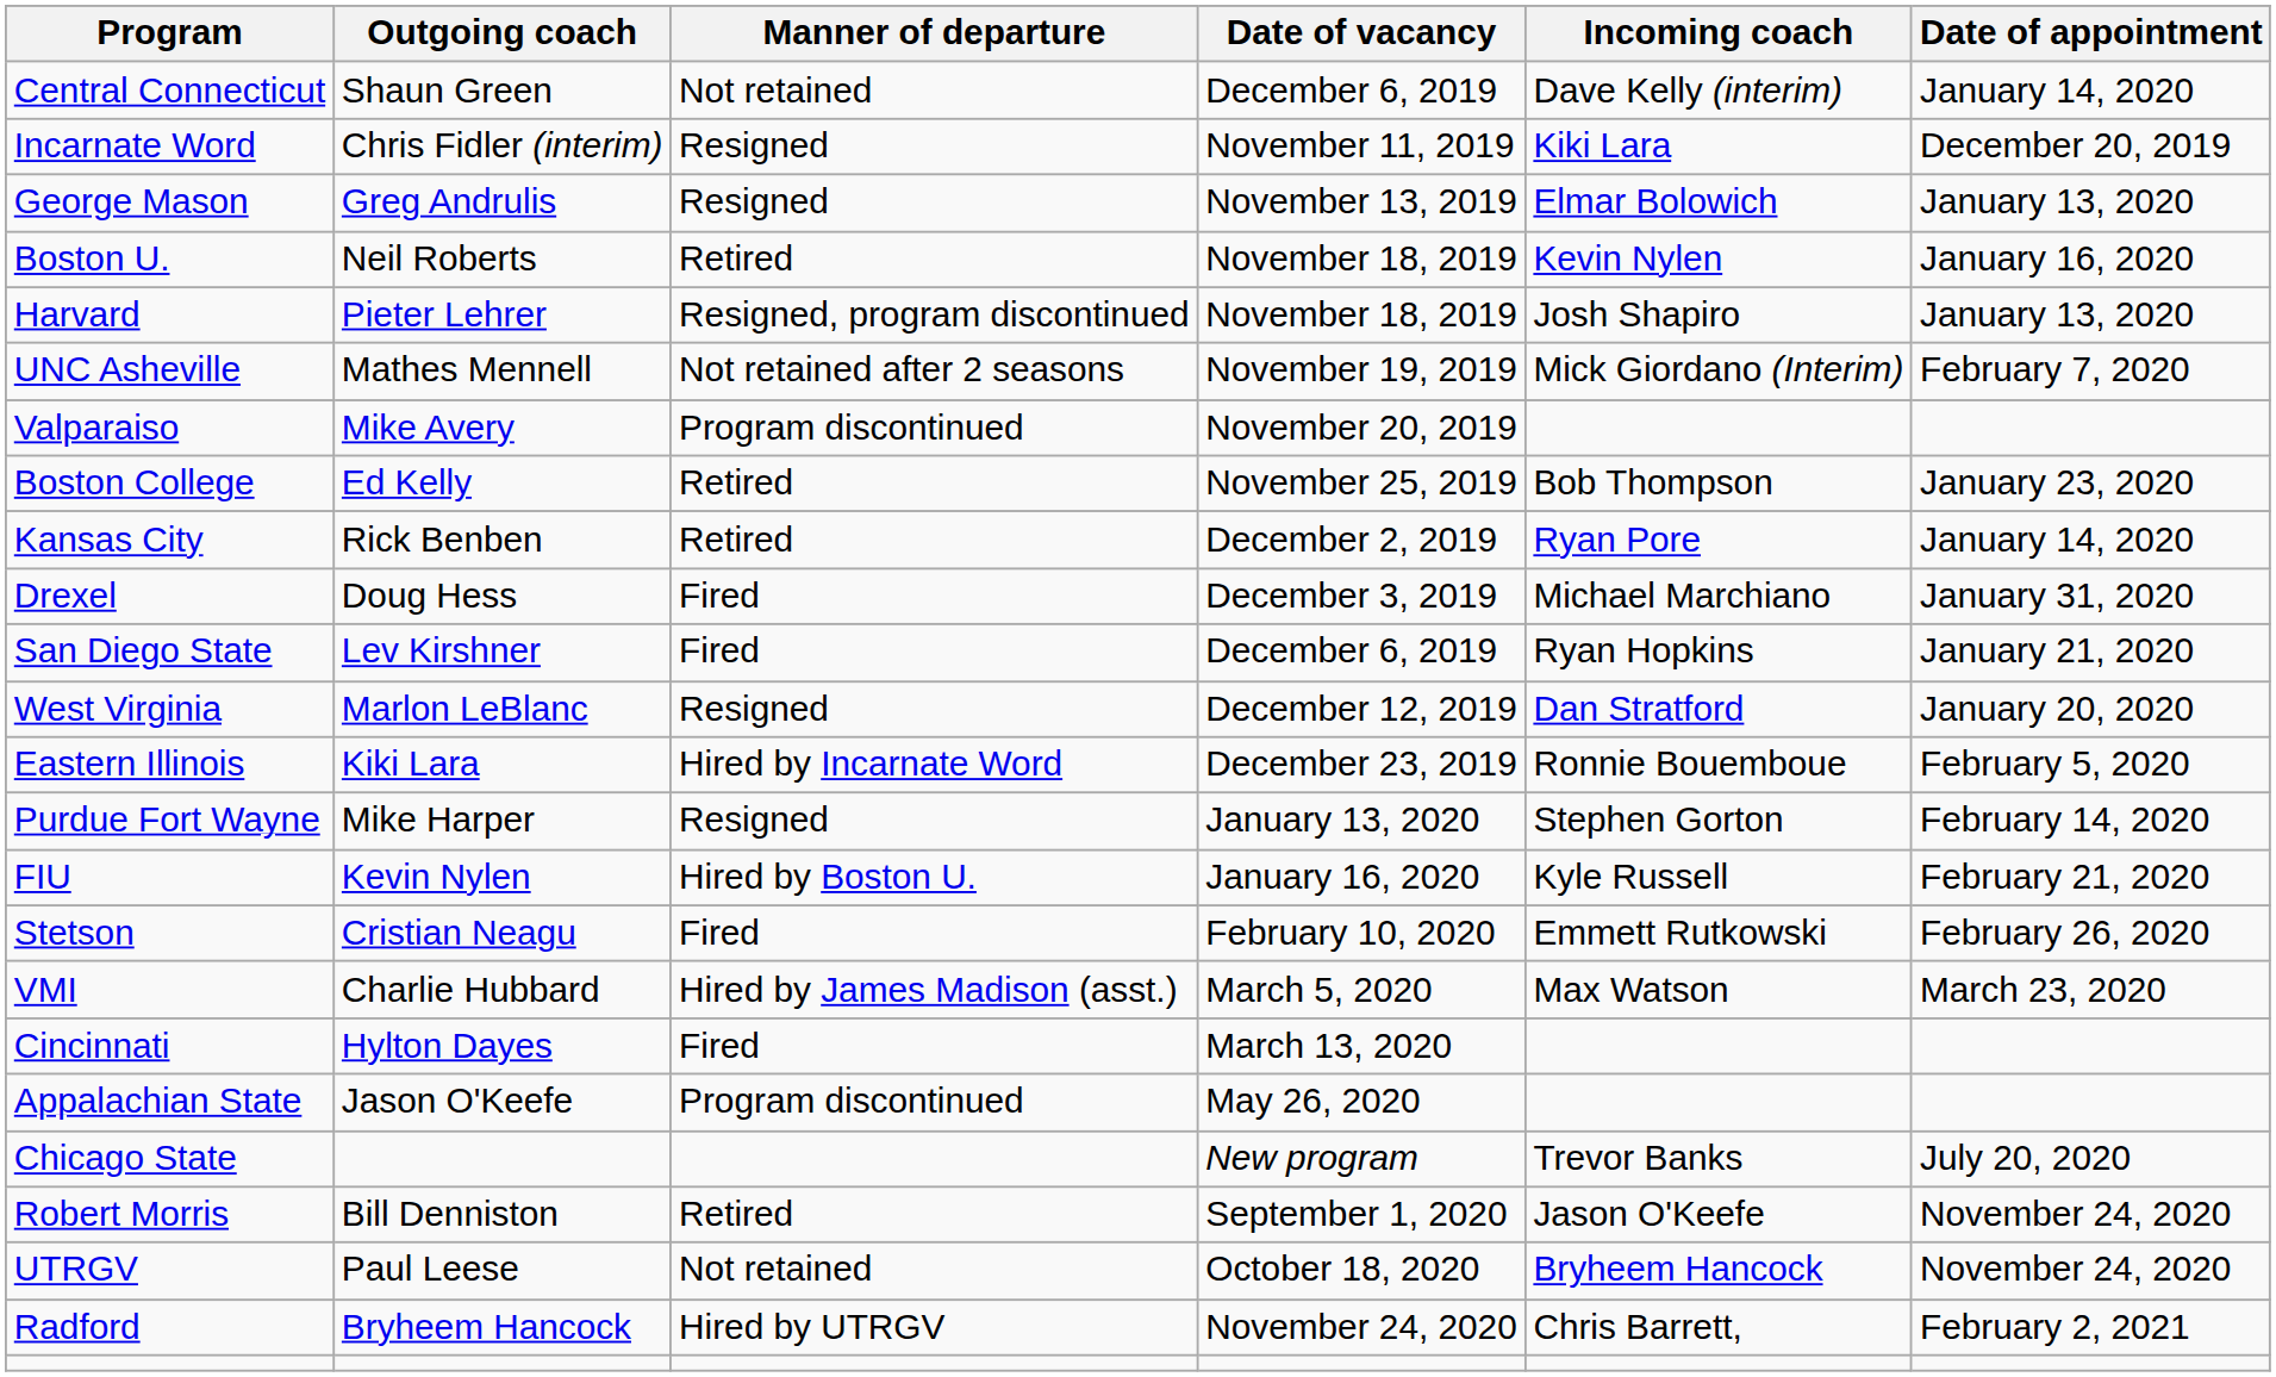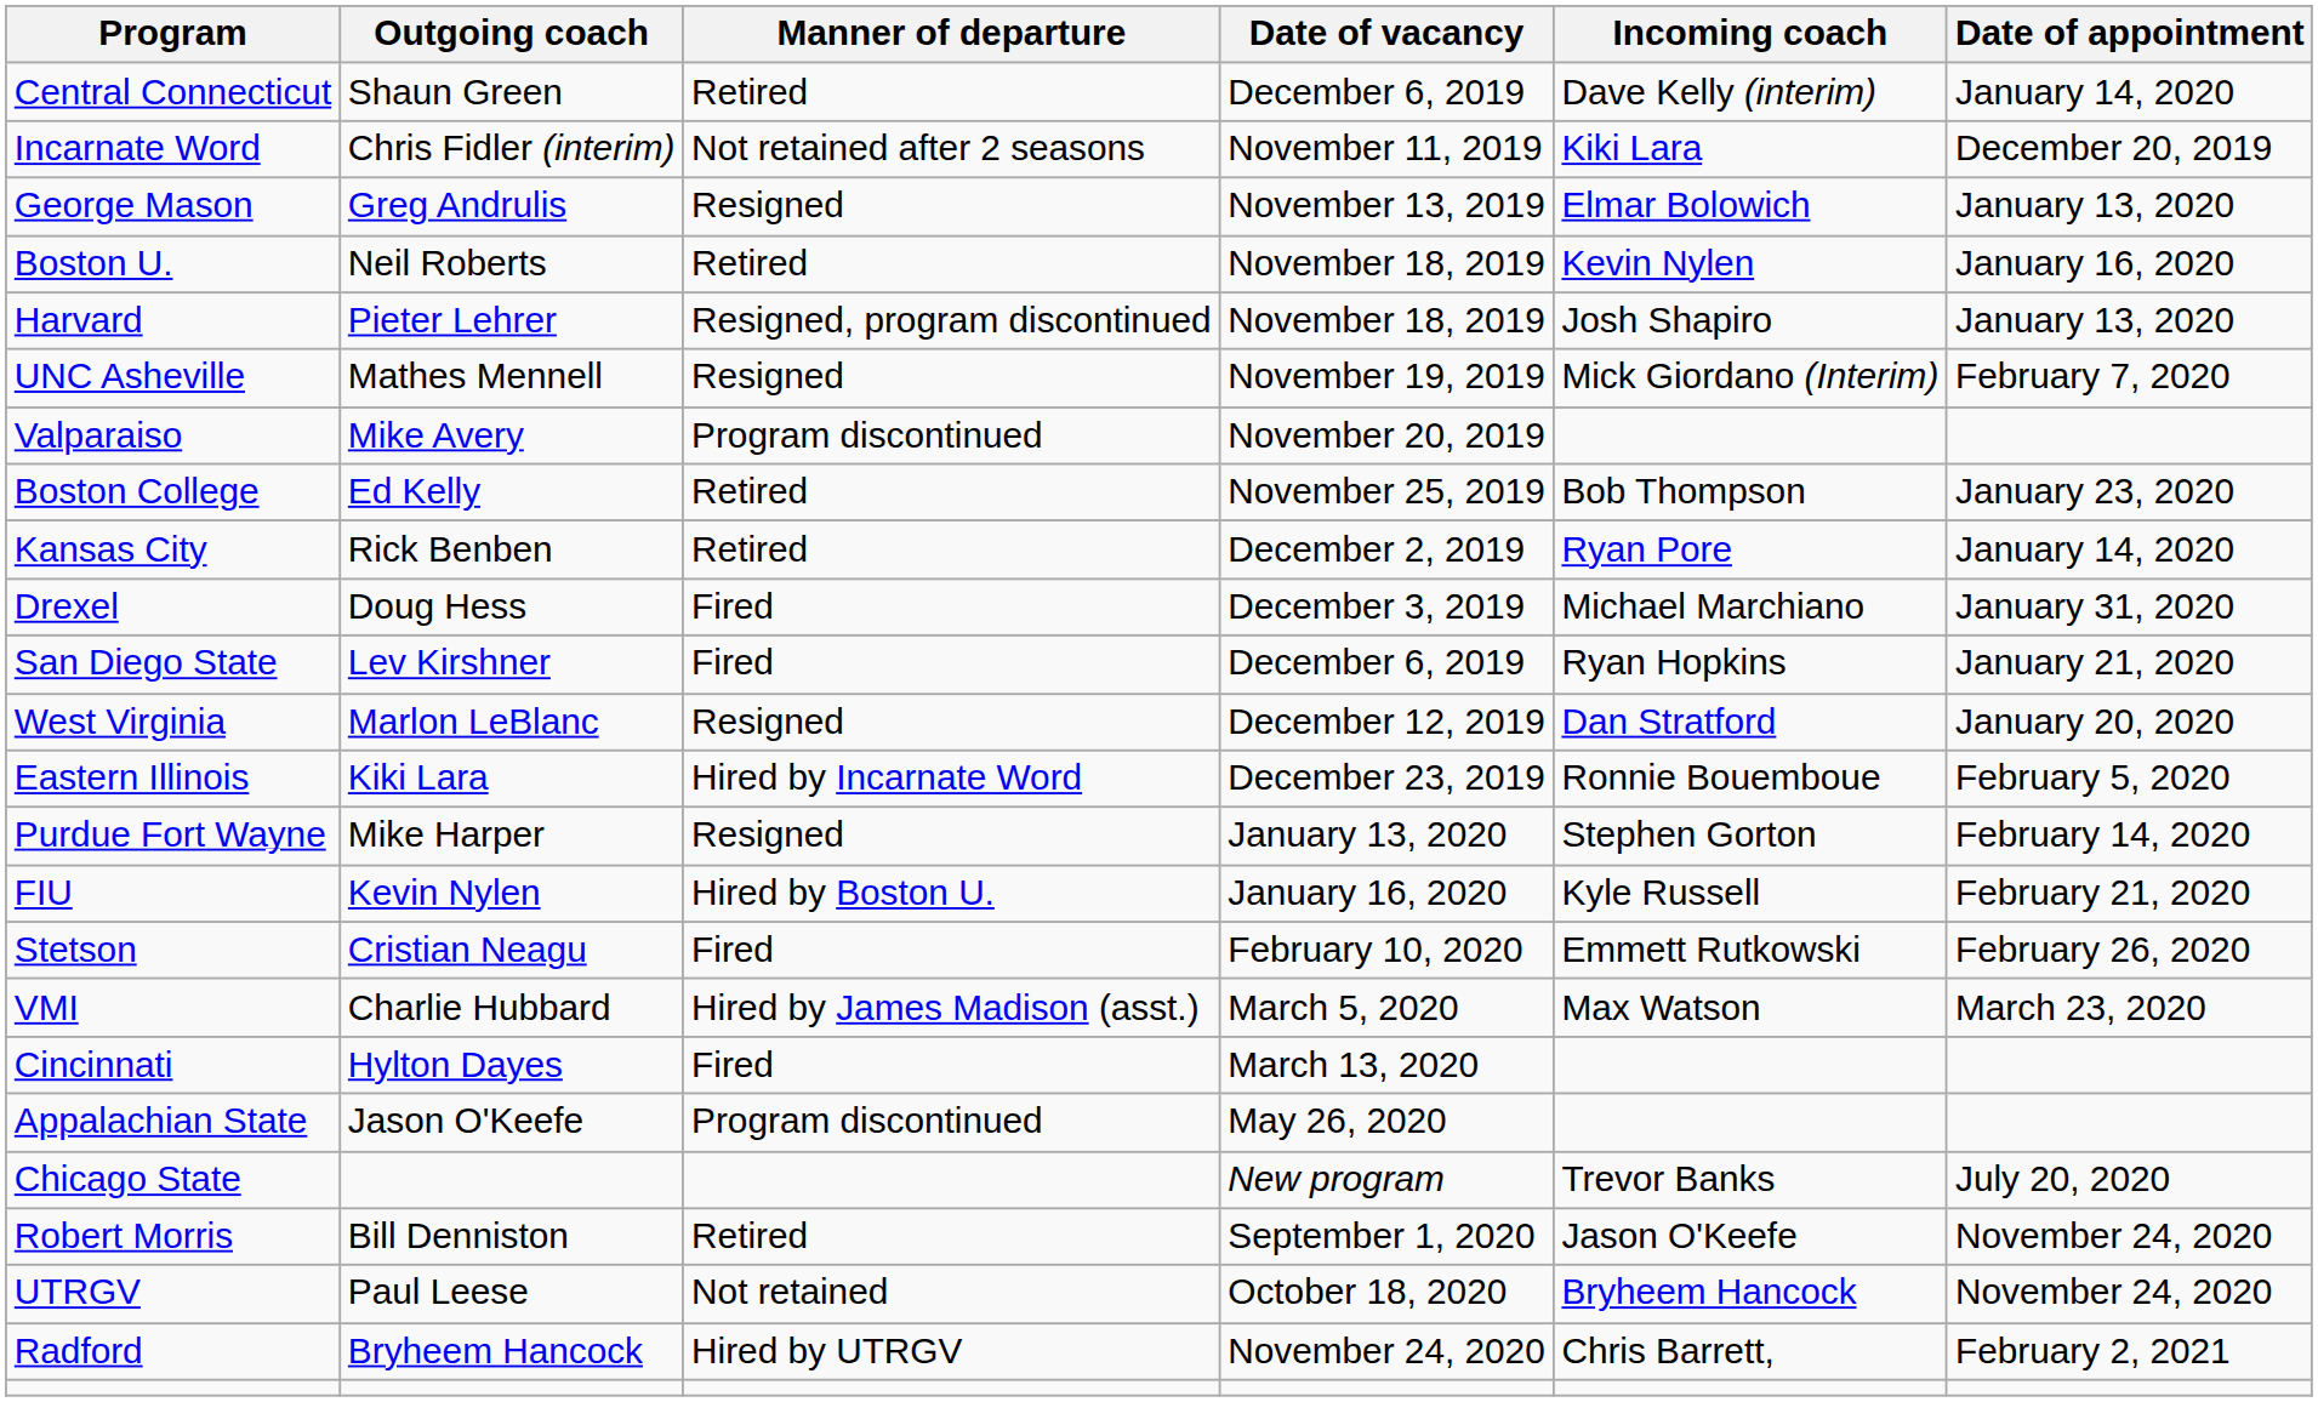Central Connecticut | Manner of departure: Not retained -> Retired
Incarnate Word | Manner of departure: Resigned -> Not retained after 2 seasons
UNC Asheville | Manner of departure: Not retained after 2 seasons -> Resigned
